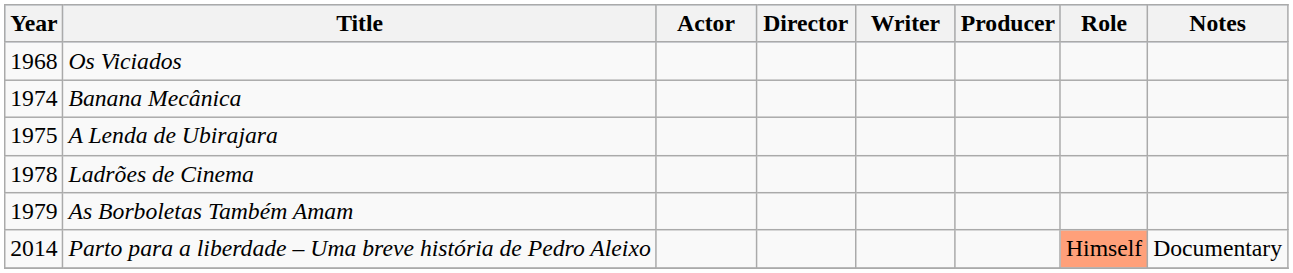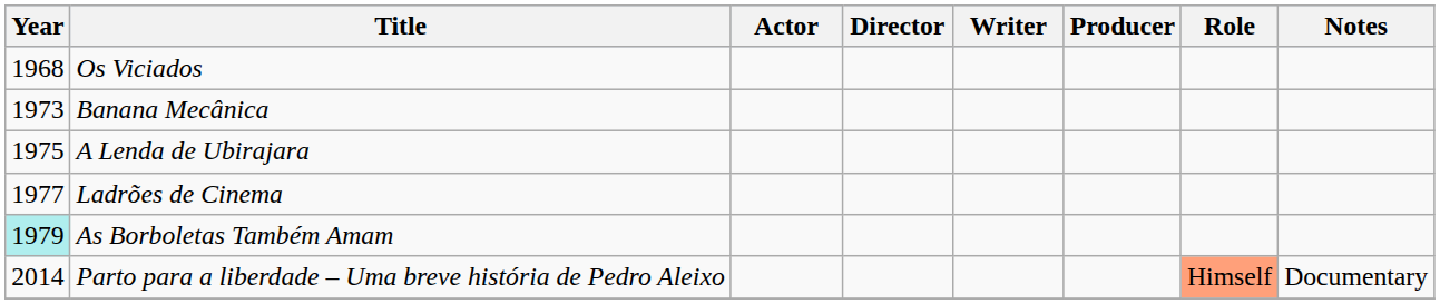Banana Mecânica | Year: 1974 -> 1973
Ladrões de Cinema | Year: 1978 -> 1977
As Borboletas Também Amam | Year: no background -> paleturquoise background
